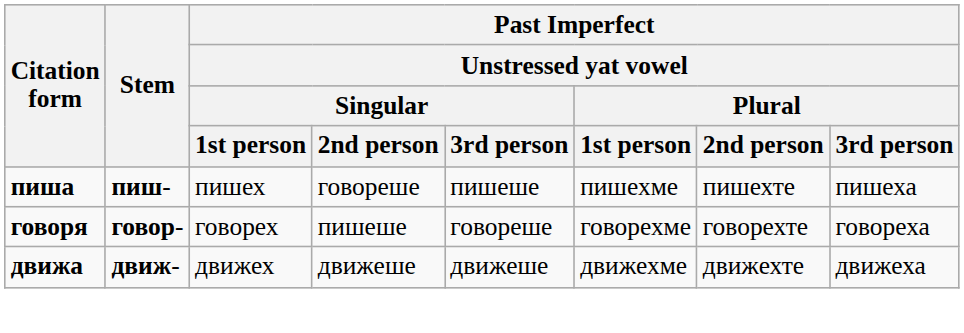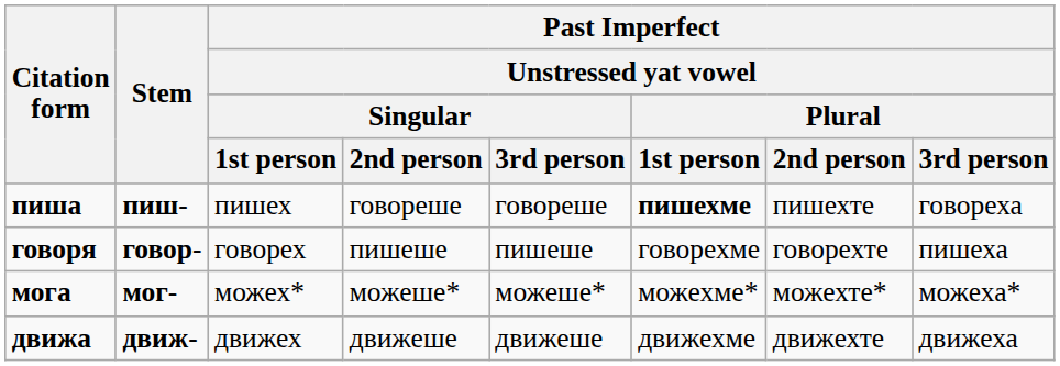пиша | column 5: пишеше -> говореше
пиша | Past Imperfect / Unstressed yat vowel / Plural / 1st person: normal -> bold
пиша | Past Imperfect / Unstressed yat vowel / Plural / 3rd person: пишеха -> говореха
говоря | column 5: говореше -> пишеше
говоря | Past Imperfect / Unstressed yat vowel / Plural / 3rd person: говореха -> пишеха
+ row: мога | мог- | можех* | можеше* | можеше* | можехме* | можехте* | можеха*
